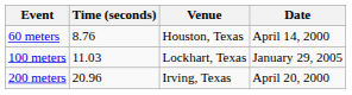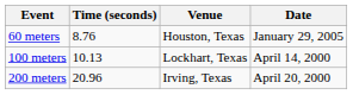60 meters | Date: April 14, 2000 -> January 29, 2005
100 meters | Time (seconds): 11.03 -> 10.13
100 meters | Date: January 29, 2005 -> April 14, 2000
